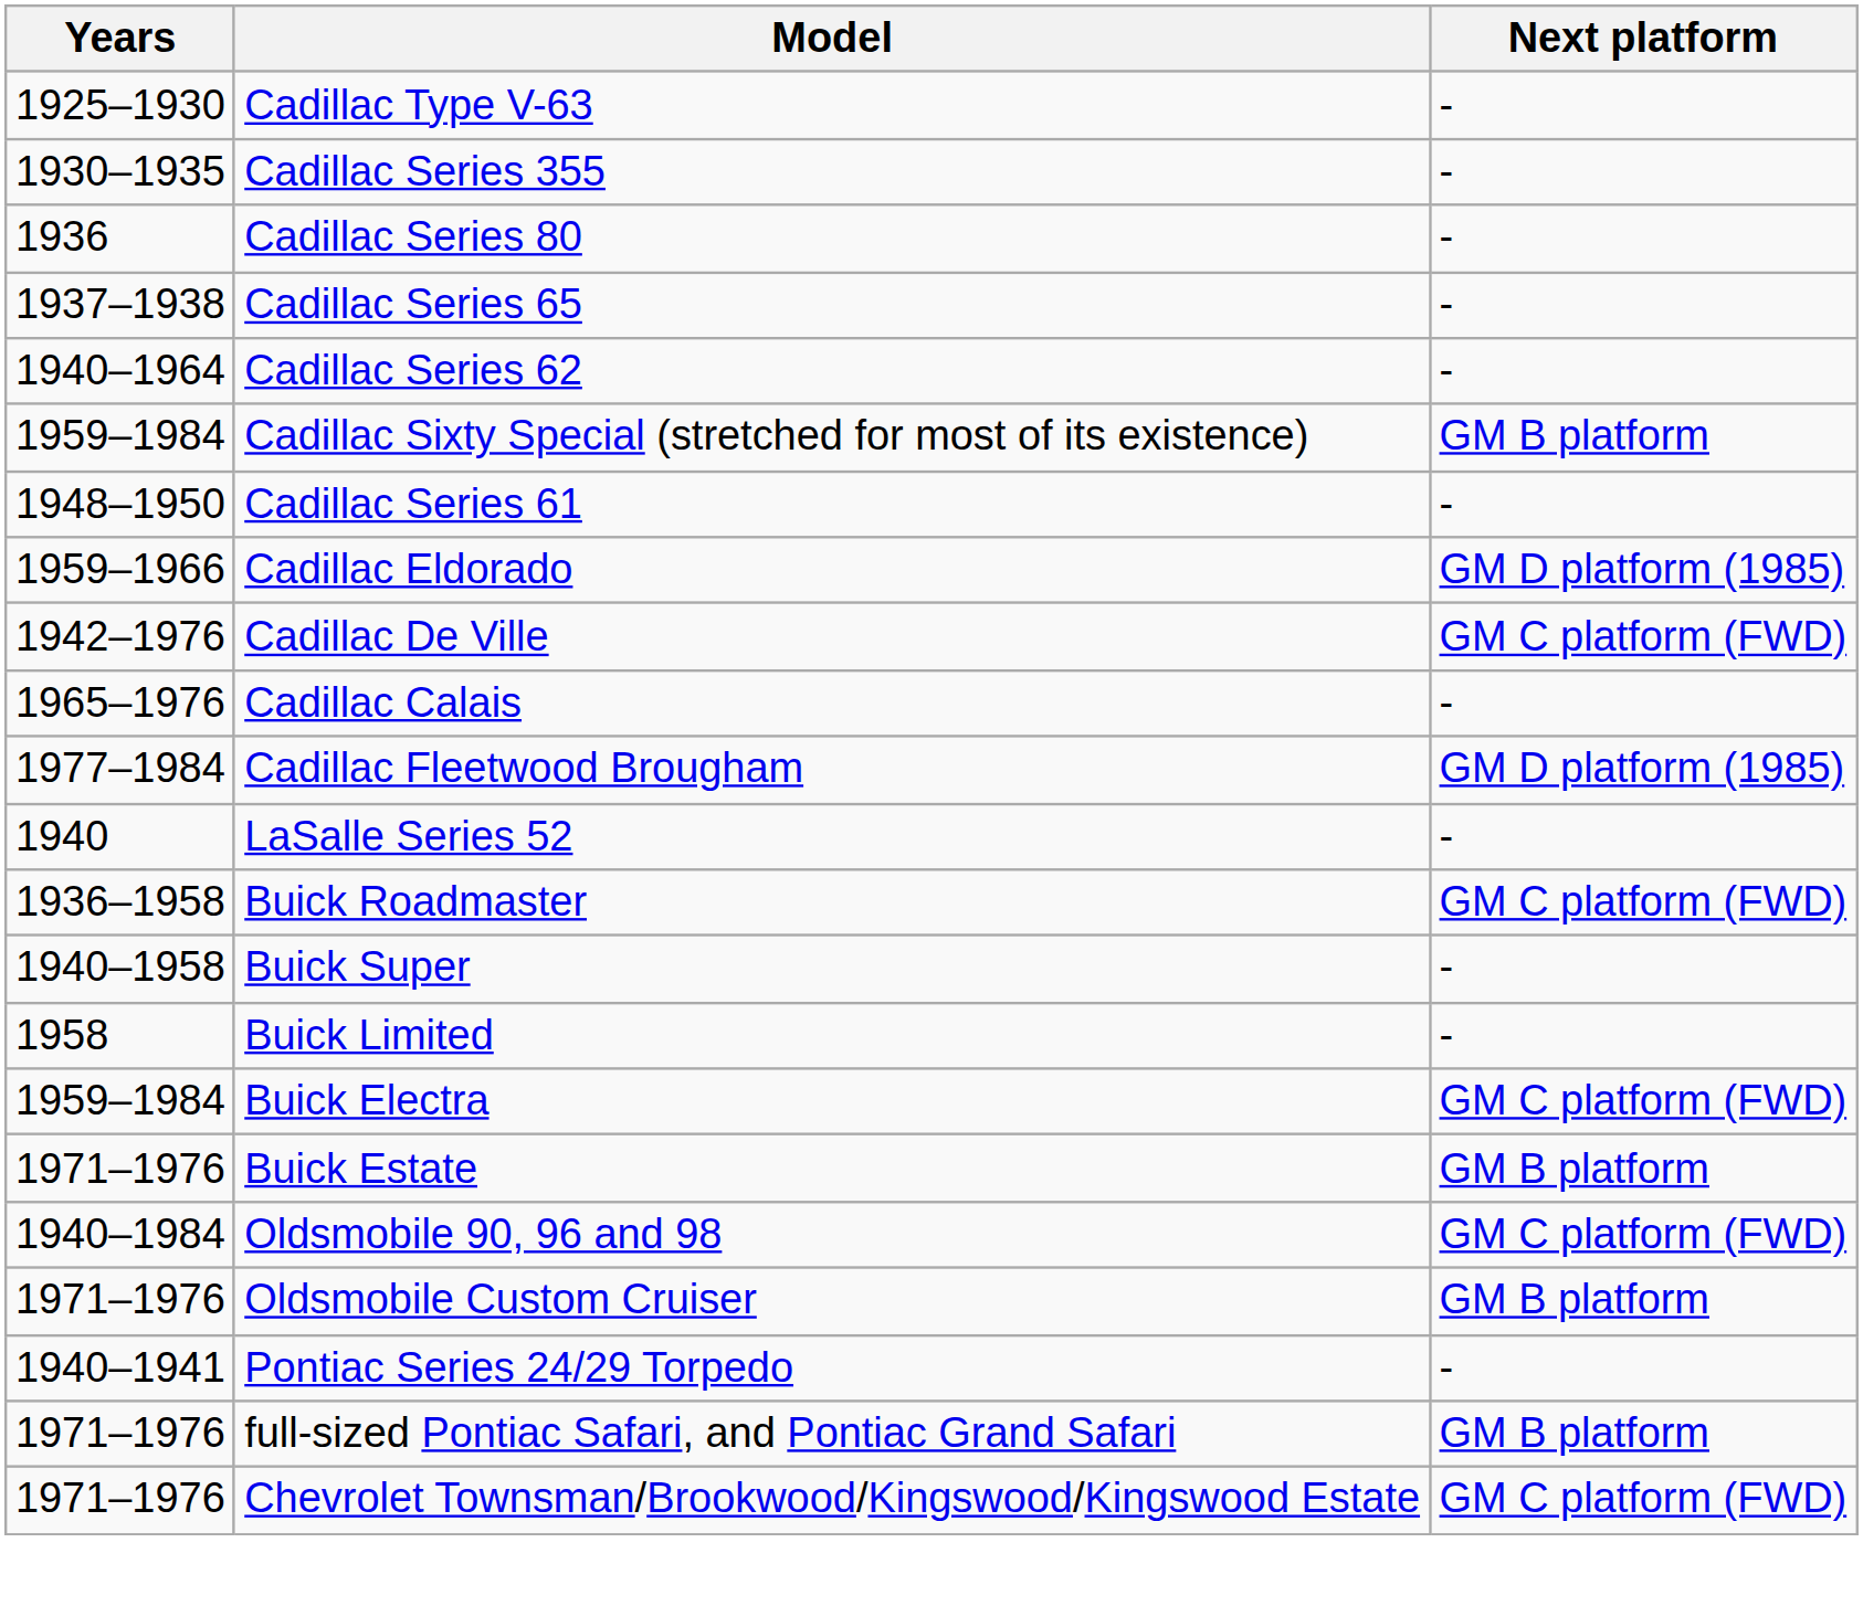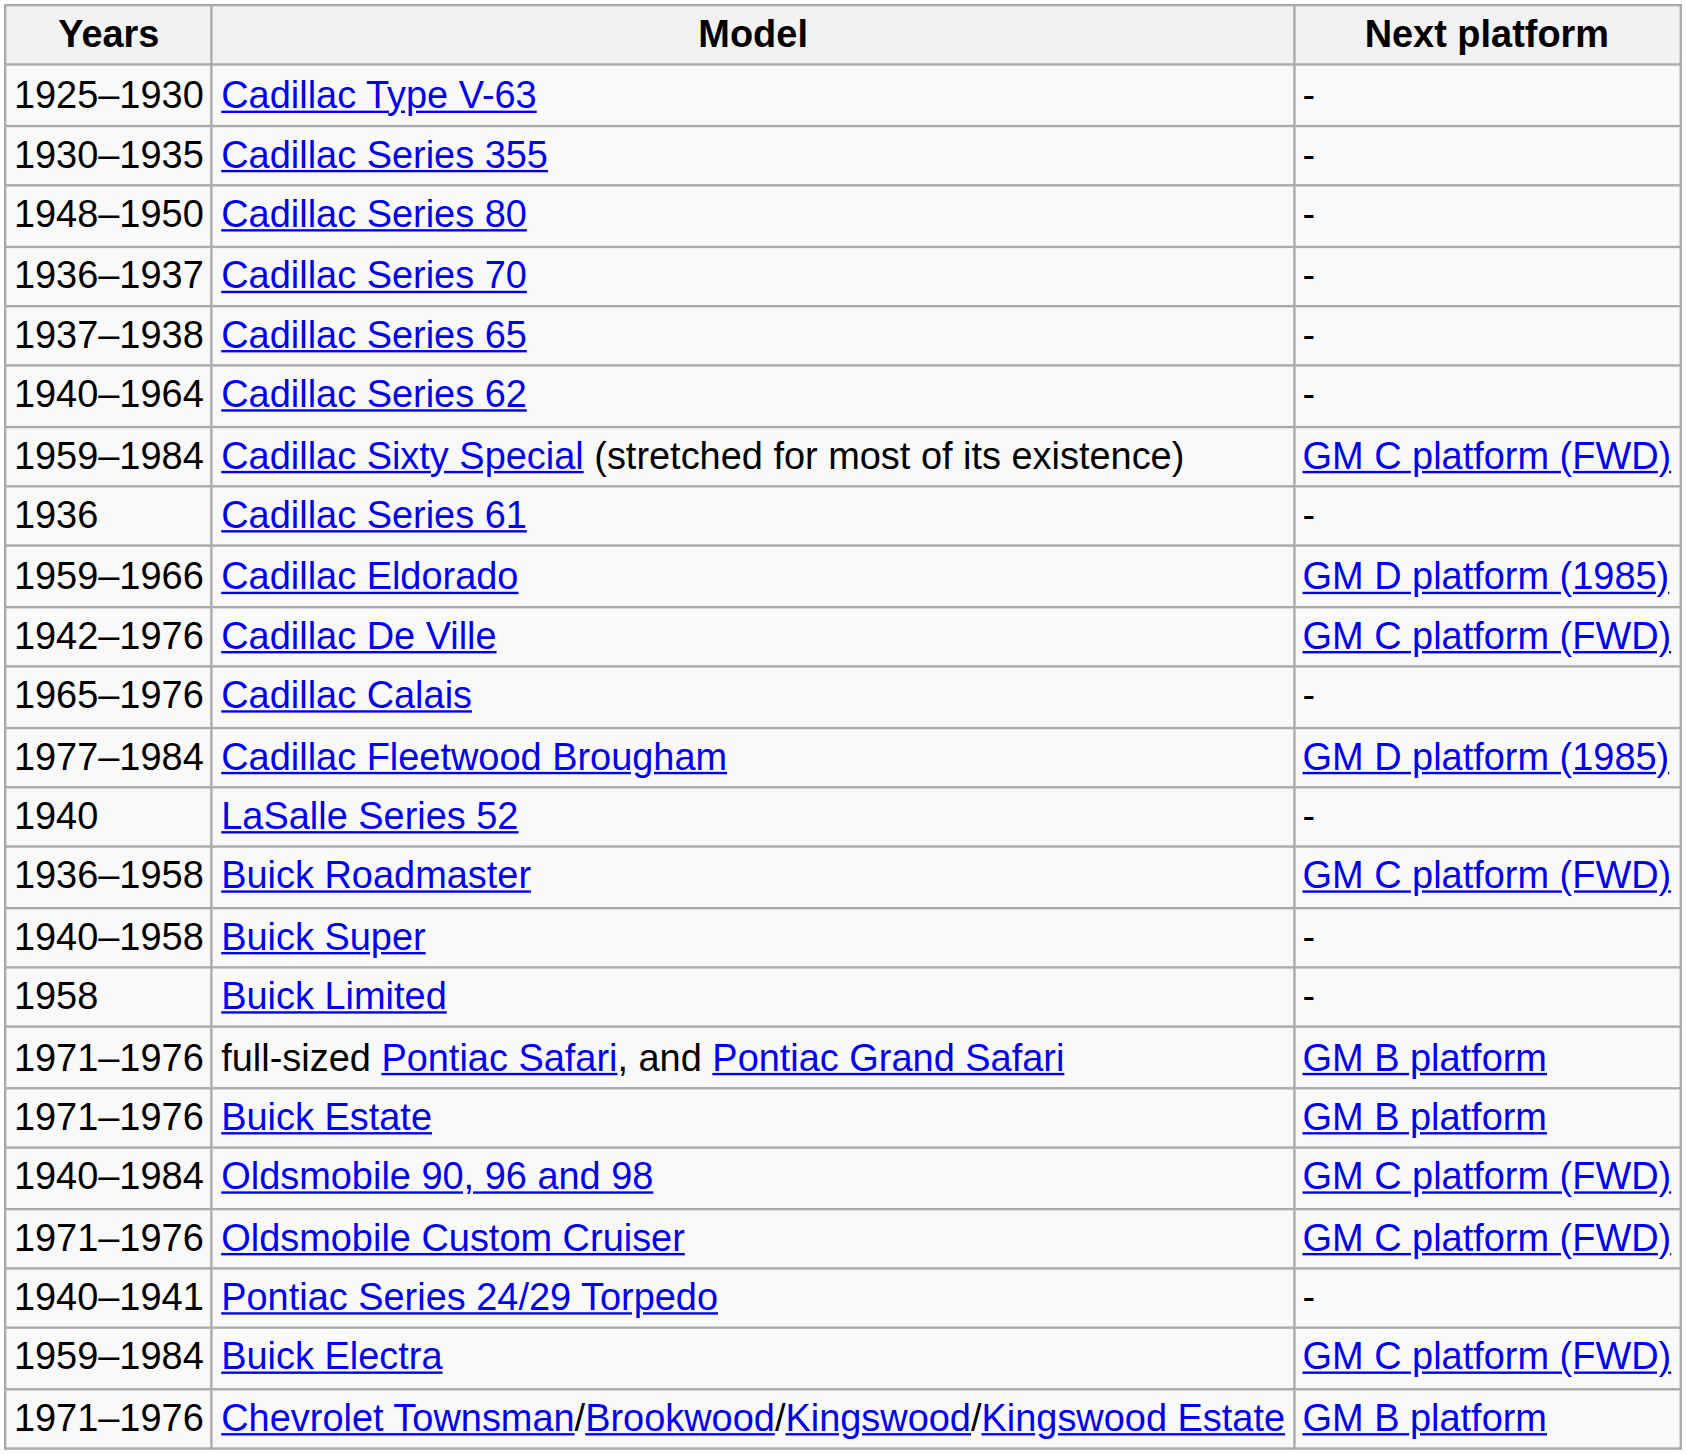Cadillac Series 80 | Years: 1936 -> 1948–1950
+ row: 1936–1937 | Cadillac Series 70 | -
Cadillac Sixty Special (stretched for most of its existence) | Next platform: GM B platform -> GM C platform (FWD)
Cadillac Series 61 | Years: 1948–1950 -> 1936
rows swapped: Buick Electra <-> full-sized Pontiac Safari, and Pontiac Grand Safari
Oldsmobile Custom Cruiser | Next platform: GM B platform -> GM C platform (FWD)
Chevrolet Townsman/Brookwood/Kingswood/Kingswood Estate | Next platform: GM C platform (FWD) -> GM B platform
